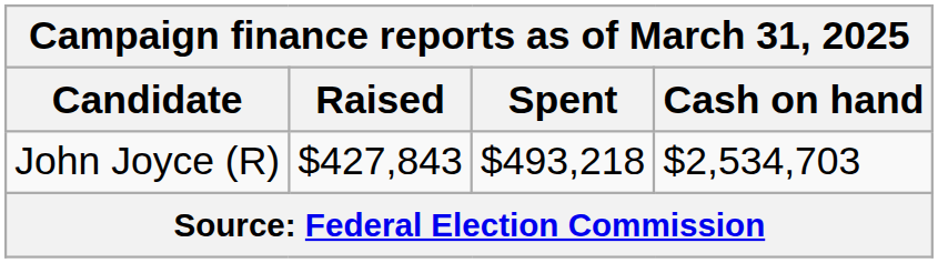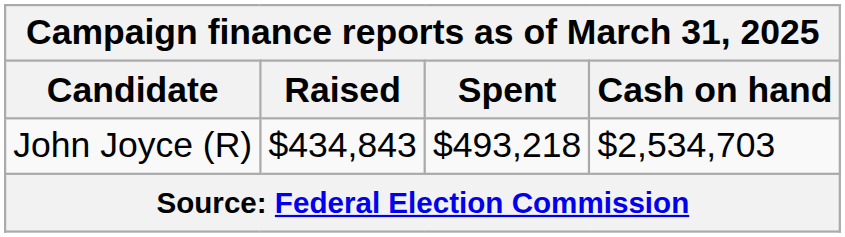John Joyce (R) | Raised: $427,843 -> $434,843
